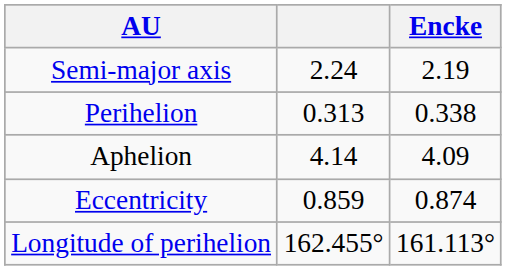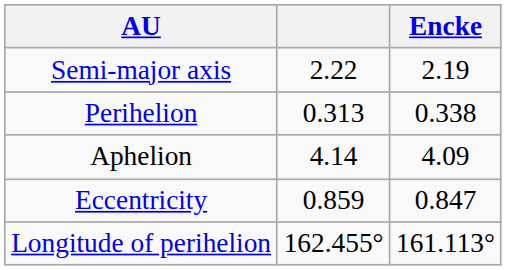Semi-major axis | column 2: 2.24 -> 2.22
Eccentricity | Encke: 0.874 -> 0.847
